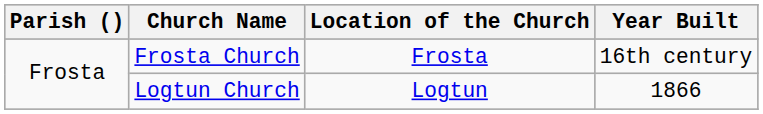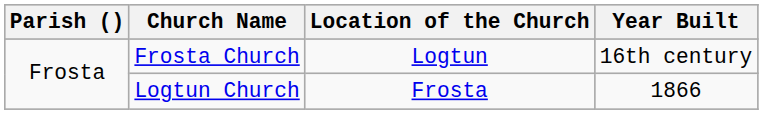Frosta Church | Location of the Church: Frosta -> Logtun
Logtun Church | Location of the Church: Logtun -> Frosta
